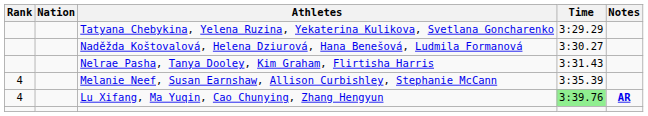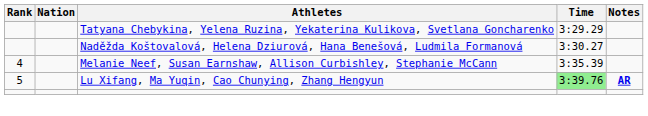- row: Nelrae Pasha, Tanya Dooley, Kim Graham, Flirtisha Harris | 3:31.43
Lu Xifang, Ma Yuqin, Cao Chunying, Zhang Hengyun | Rank: 4 -> 5
